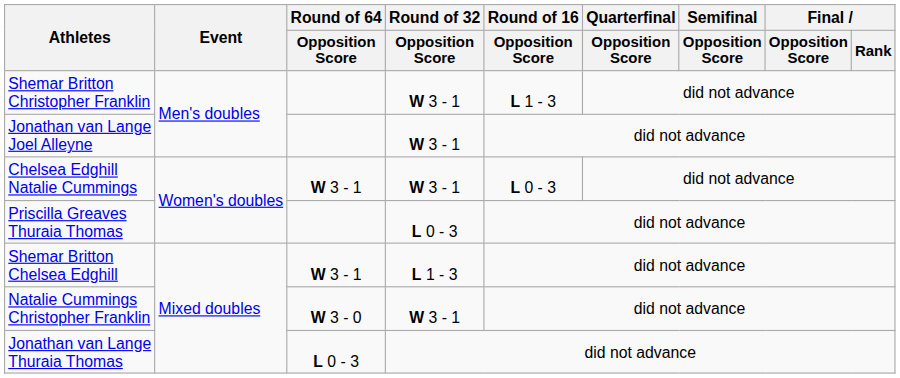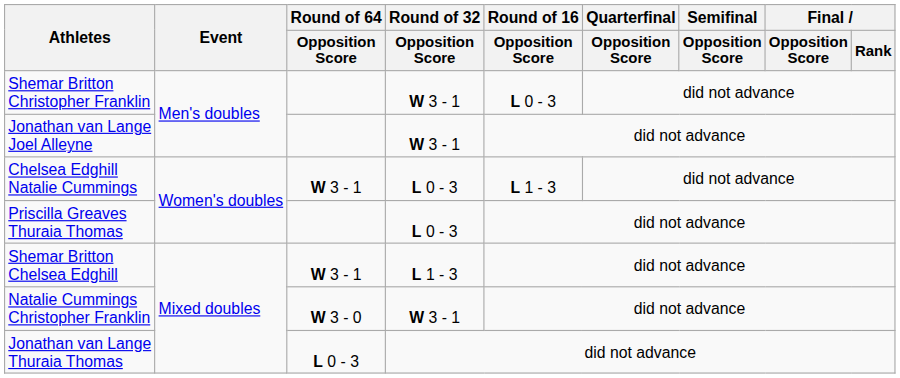Shemar Britton Christopher Franklin | Round of 16 / Opposition Score: L 1 - 3 -> L 0 - 3
Chelsea Edghill Natalie Cummings | Round of 32 / Opposition Score: W 3 - 1 -> L 0 - 3
Chelsea Edghill Natalie Cummings | Round of 16 / Opposition Score: L 0 - 3 -> L 1 - 3
